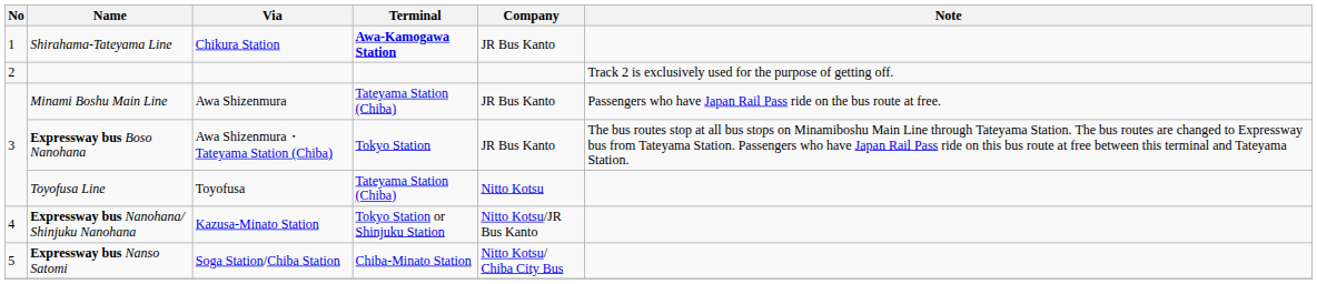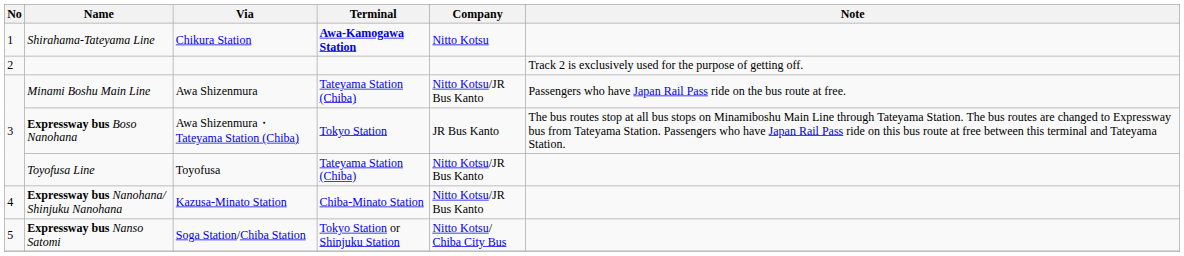Shirahama-Tateyama Line | Company: JR Bus Kanto -> Nitto Kotsu
Minami Boshu Main Line | Company: JR Bus Kanto -> Nitto Kotsu/JR Bus Kanto
Toyofusa Line | Company: Nitto Kotsu -> Nitto Kotsu/JR Bus Kanto
Expressway bus Nanohana/ Shinjuku Nanohana | Terminal: Tokyo Station or Shinjuku Station -> Chiba-Minato Station
Expressway bus Nanso Satomi | Terminal: Chiba-Minato Station -> Tokyo Station or Shinjuku Station
